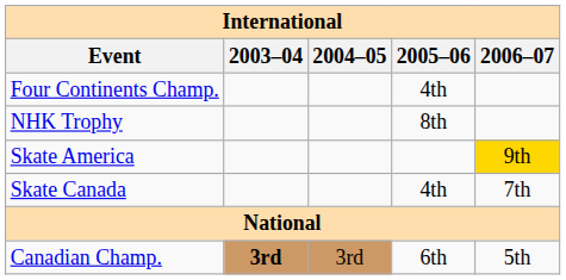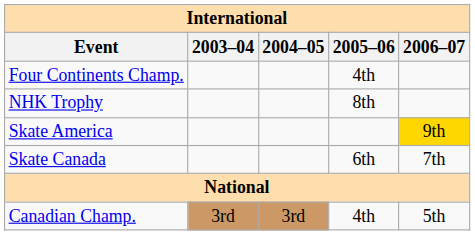Skate Canada | 2005–06: 4th -> 6th
Canadian Champ. | 2003–04: bold -> normal
Canadian Champ. | 2005–06: 6th -> 4th
